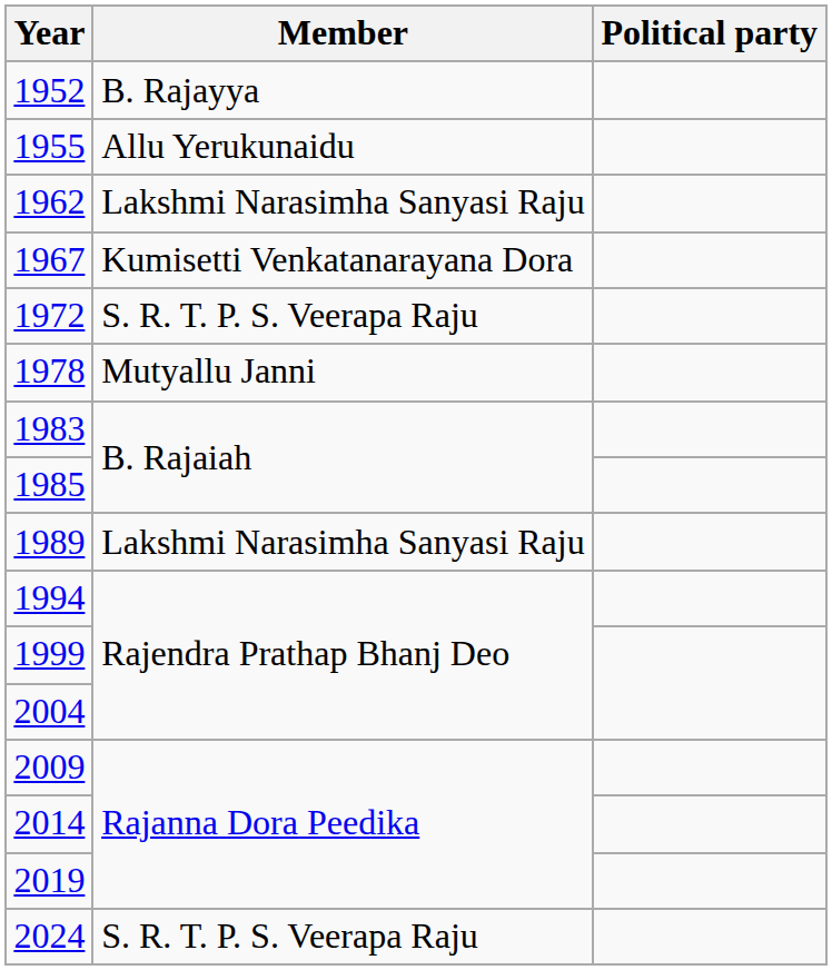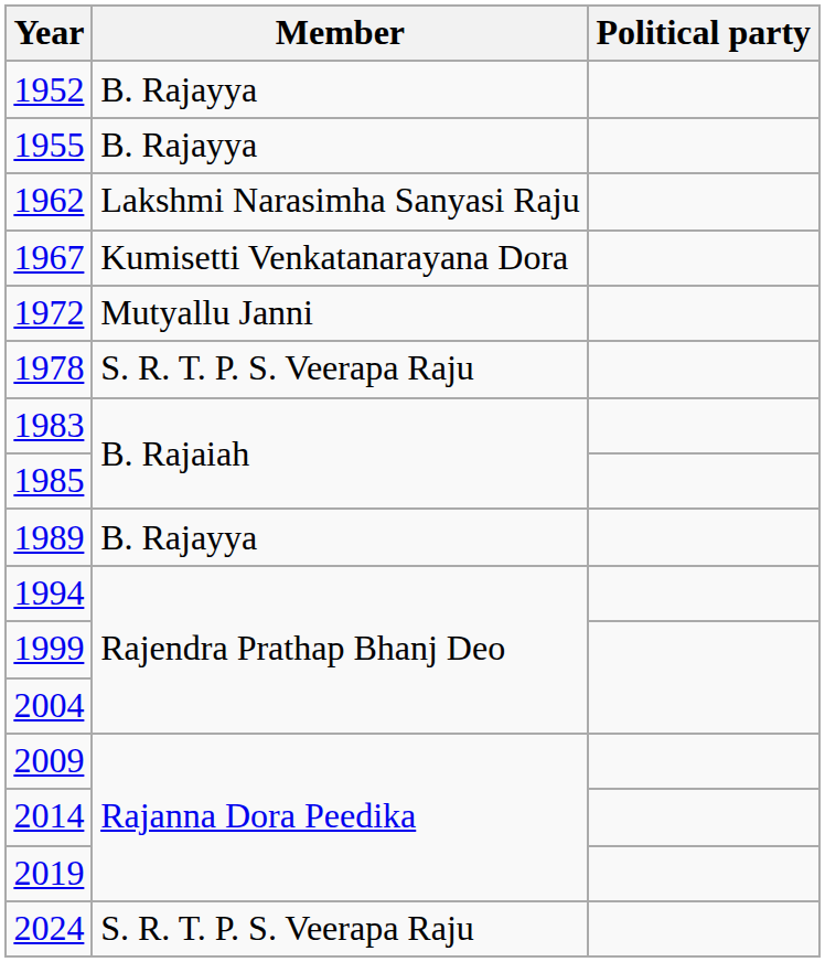1955 | Member: Allu Yerukunaidu -> B. Rajayya
1972 | Member: S. R. T. P. S. Veerapa Raju -> Mutyallu Janni
1978 | Member: Mutyallu Janni -> S. R. T. P. S. Veerapa Raju
1989 | Member: Lakshmi Narasimha Sanyasi Raju -> B. Rajayya
